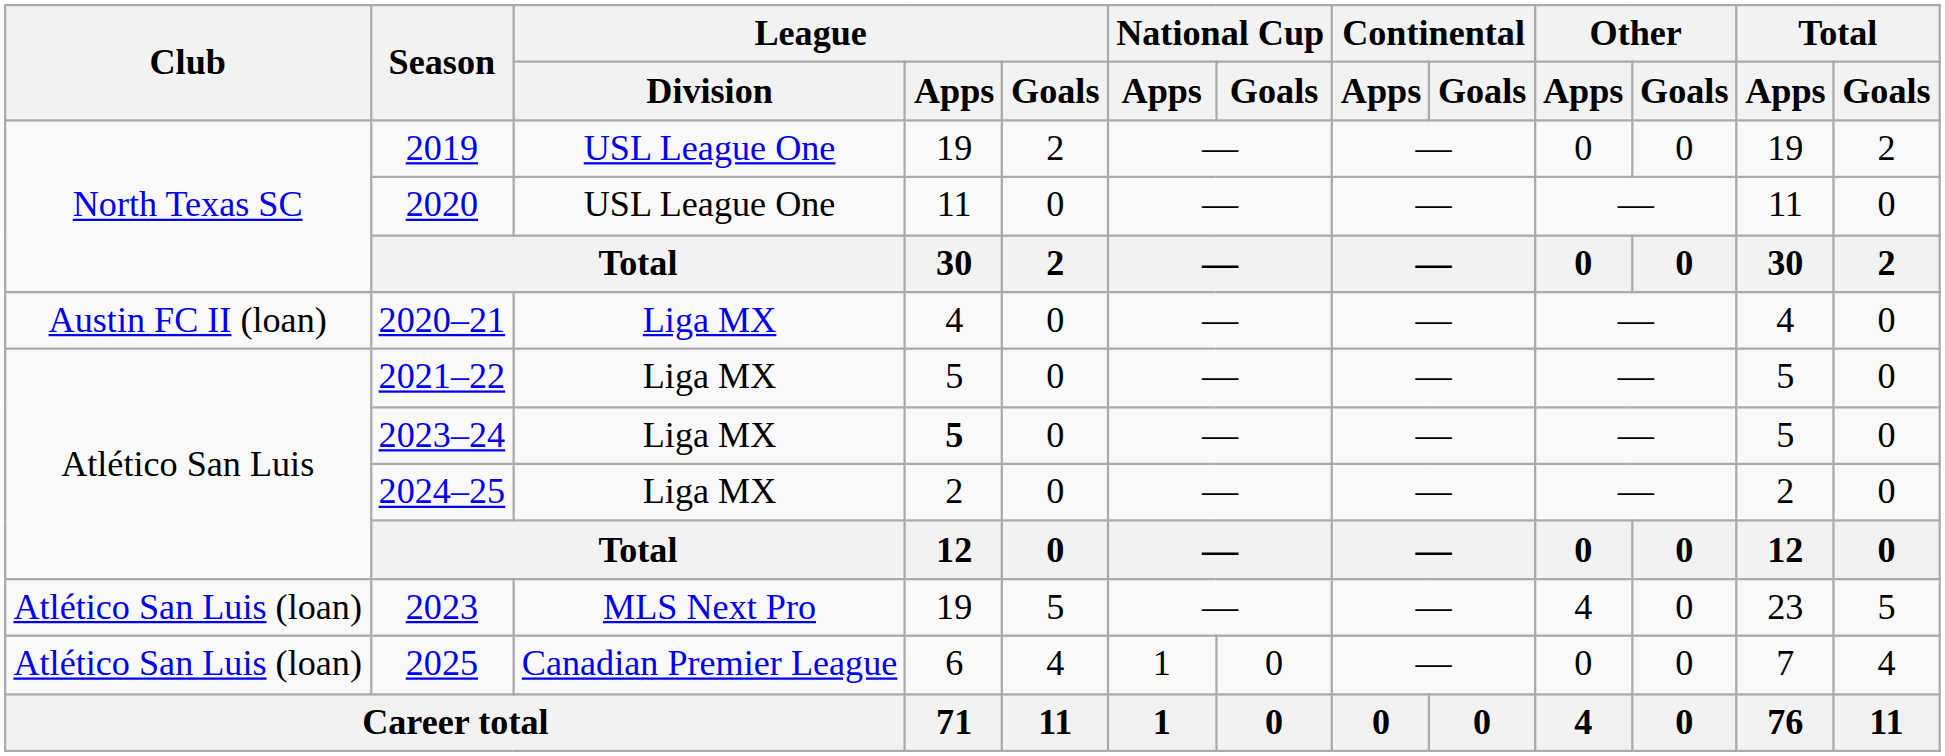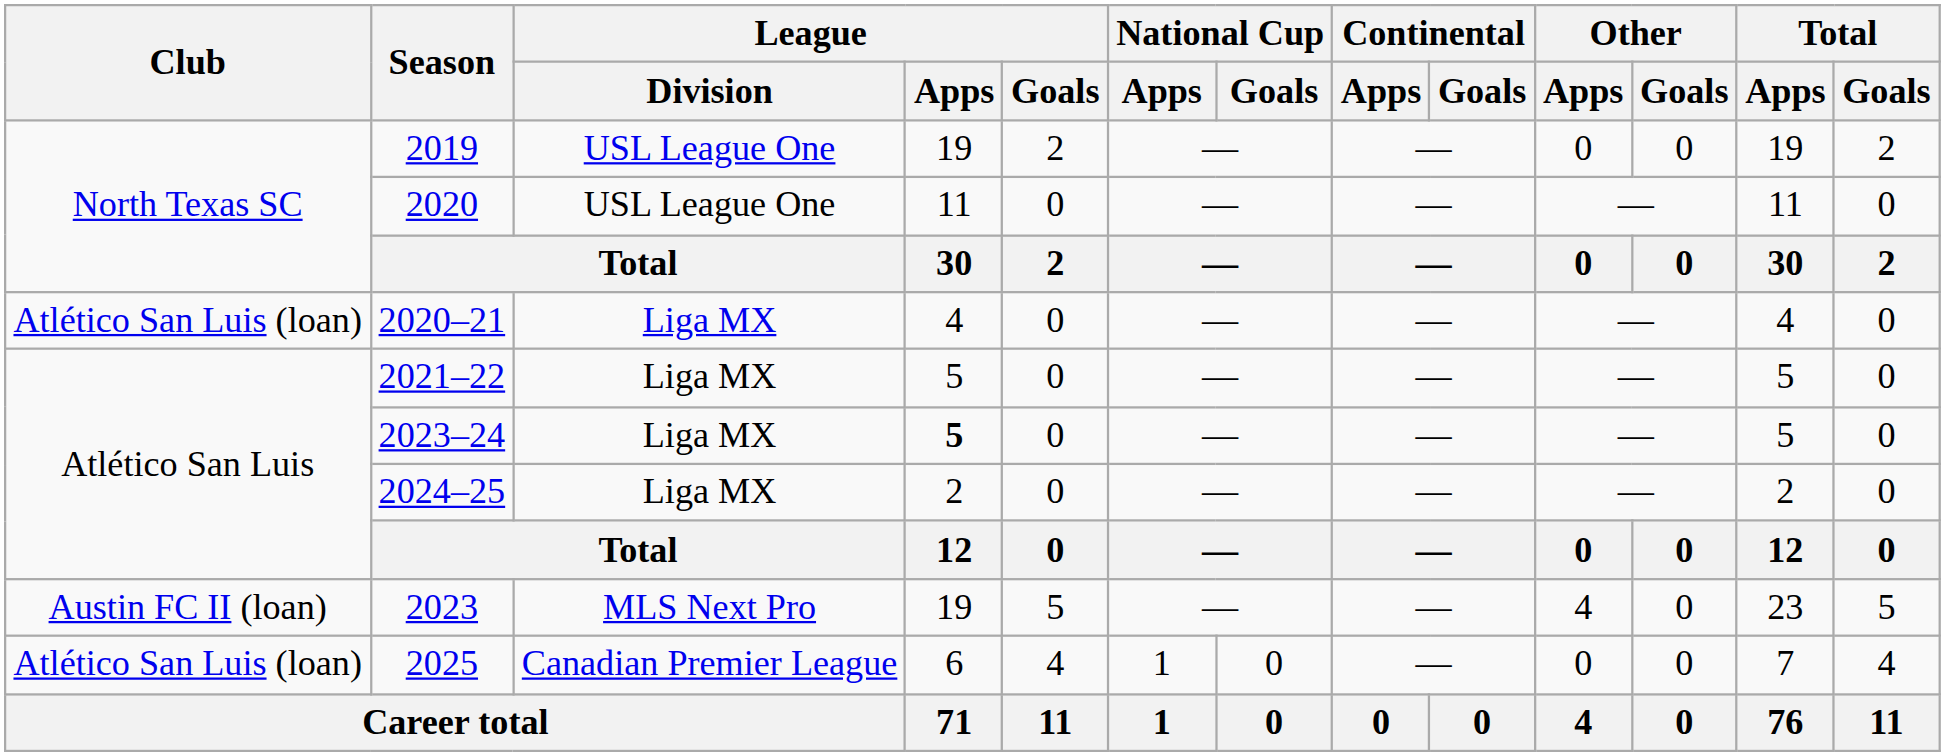2020–21 | Club: Austin FC II (loan) -> Atlético San Luis (loan)
2023 | Club: Atlético San Luis (loan) -> Austin FC II (loan)
